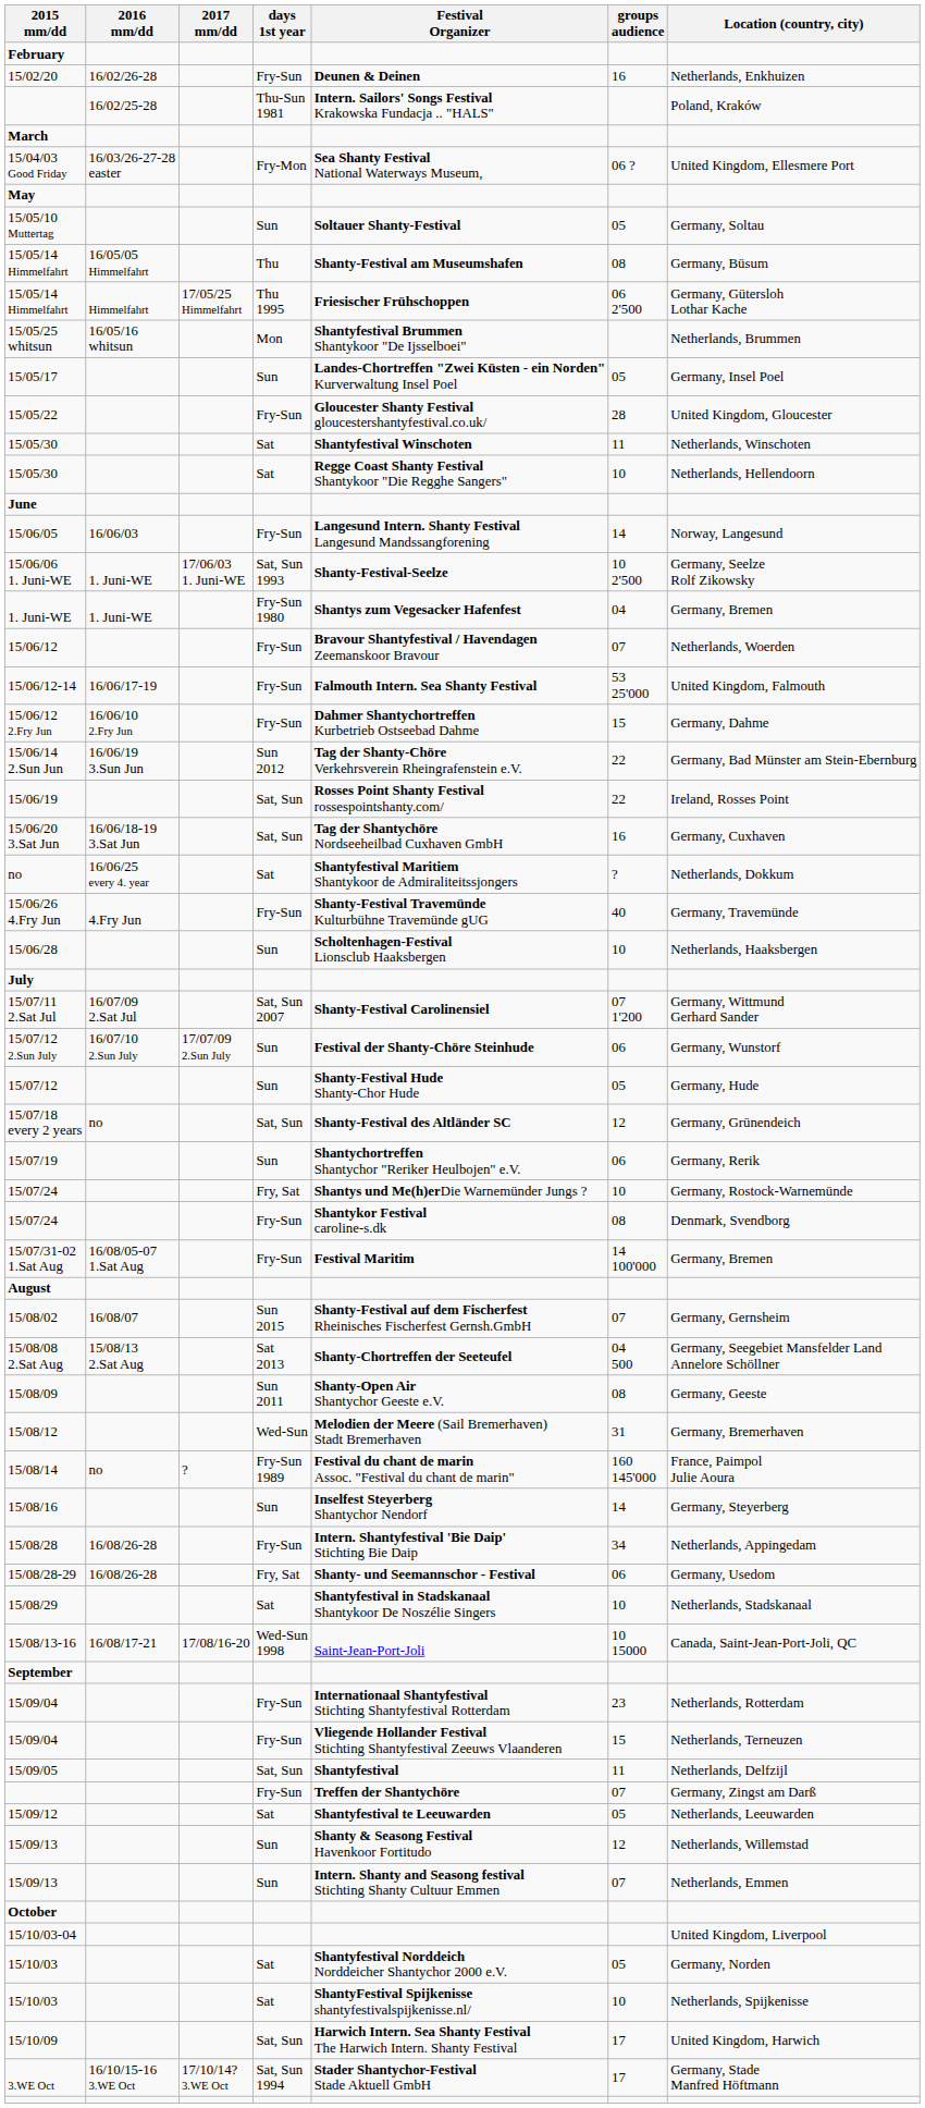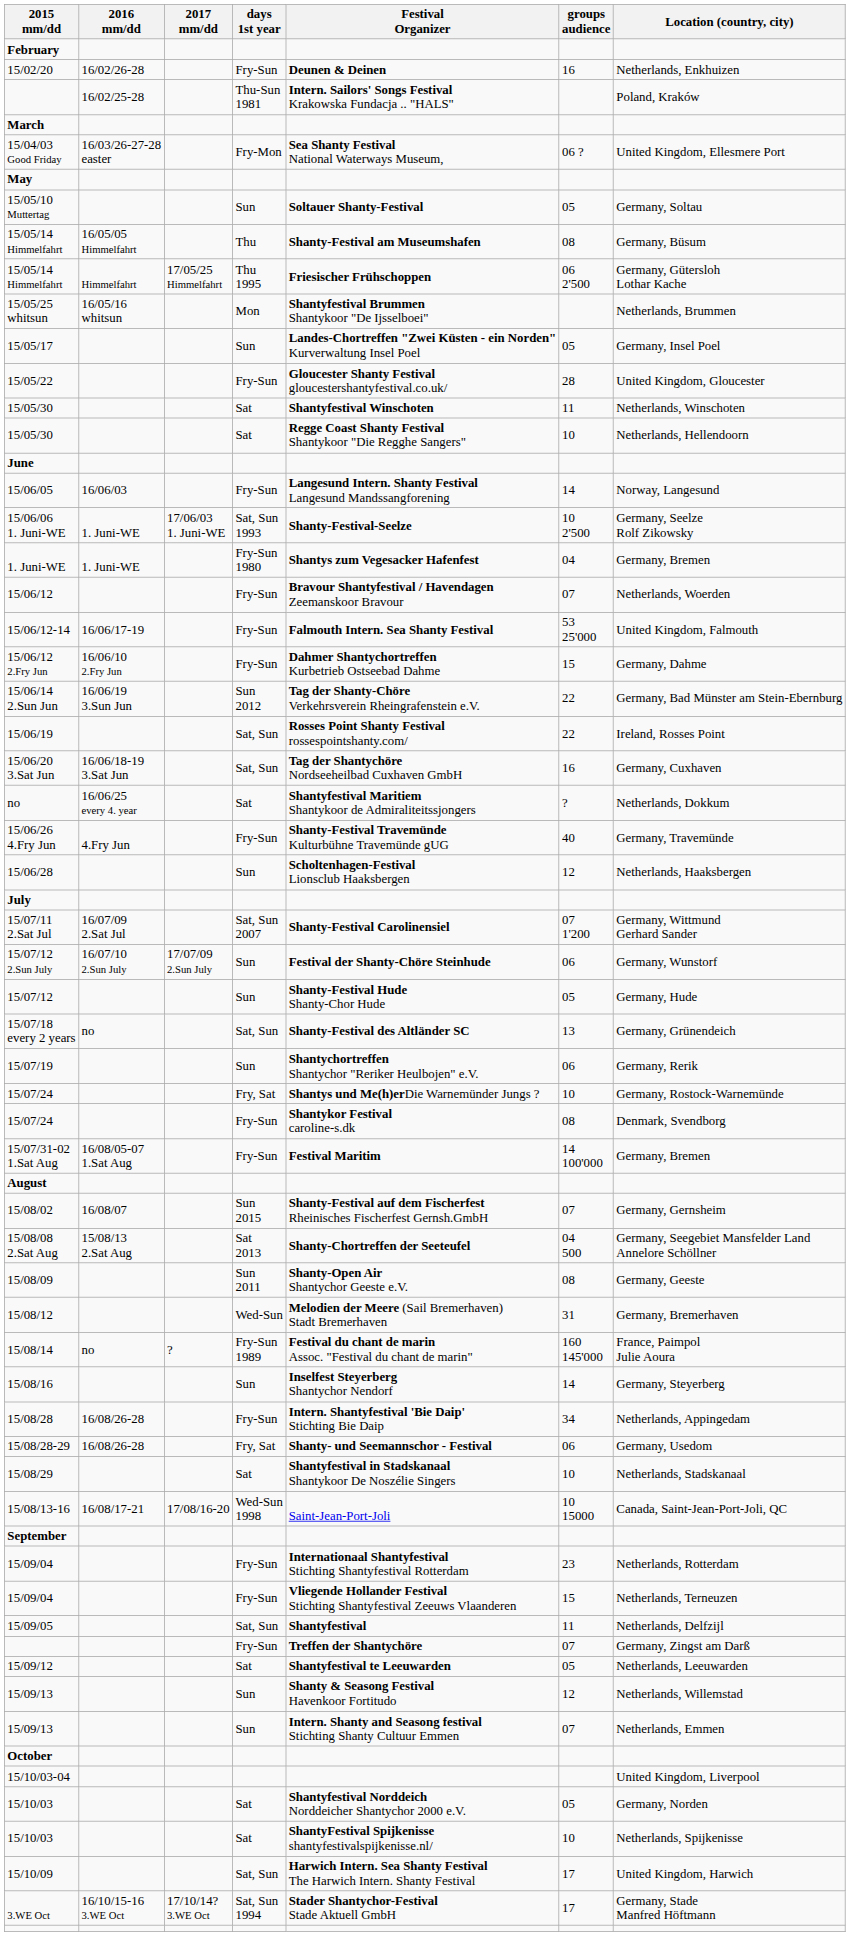15/06/28 | groups audience: 10 -> 12
15/07/18 every 2 years | groups audience: 12 -> 13
